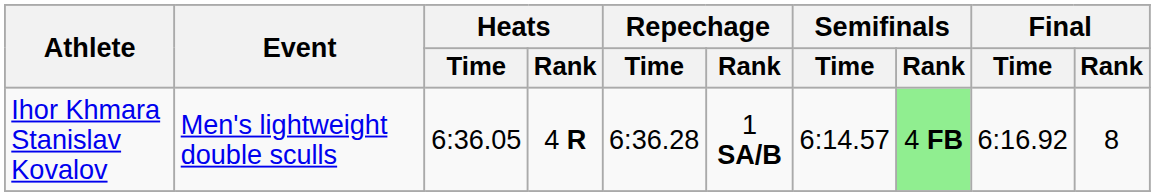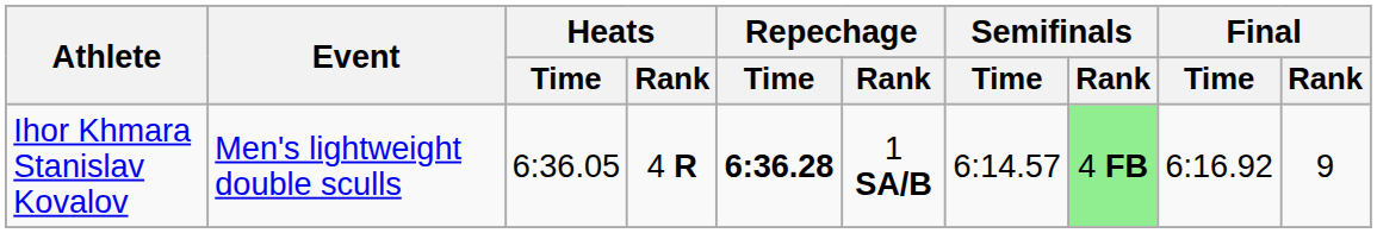Ihor Khmara Stanislav Kovalov | Repechage / Time: normal -> bold
Ihor Khmara Stanislav Kovalov | Final / Rank: 8 -> 9
